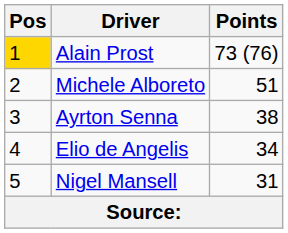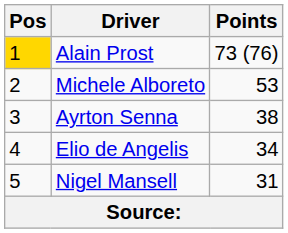Michele Alboreto | Points: 51 -> 53
